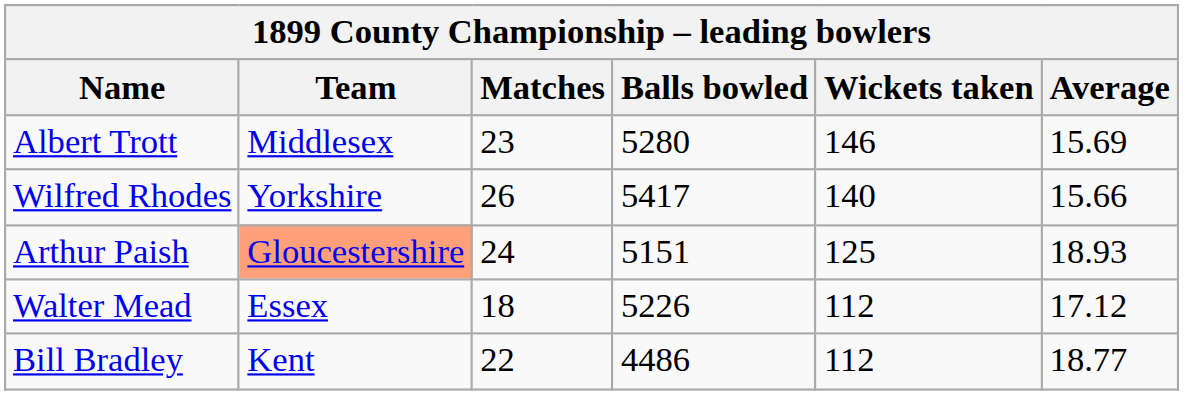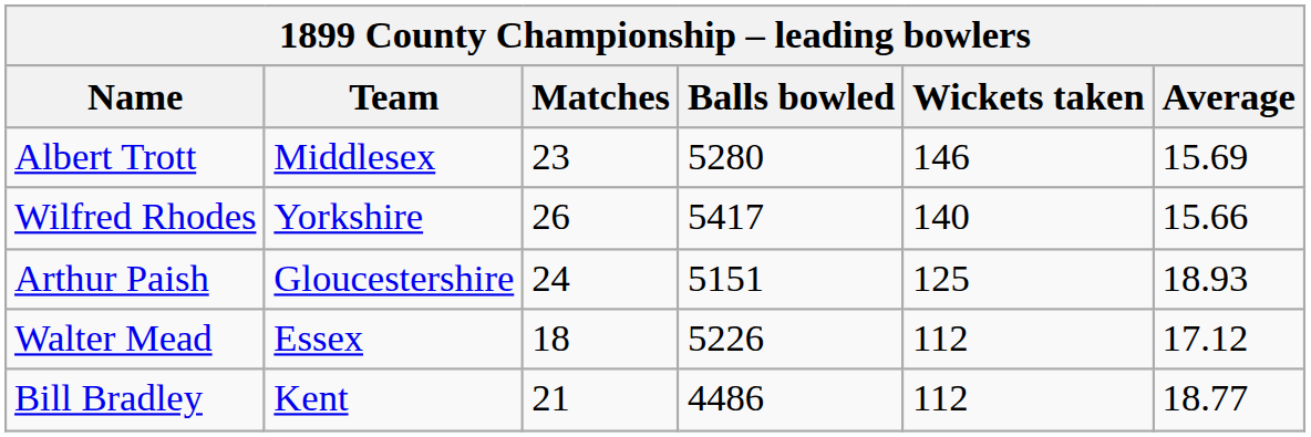Arthur Paish | Team: lightsalmon background -> no background
Bill Bradley | Matches: 22 -> 21
